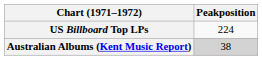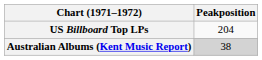US Billboard Top LPs | Peakposition: 224 -> 204
